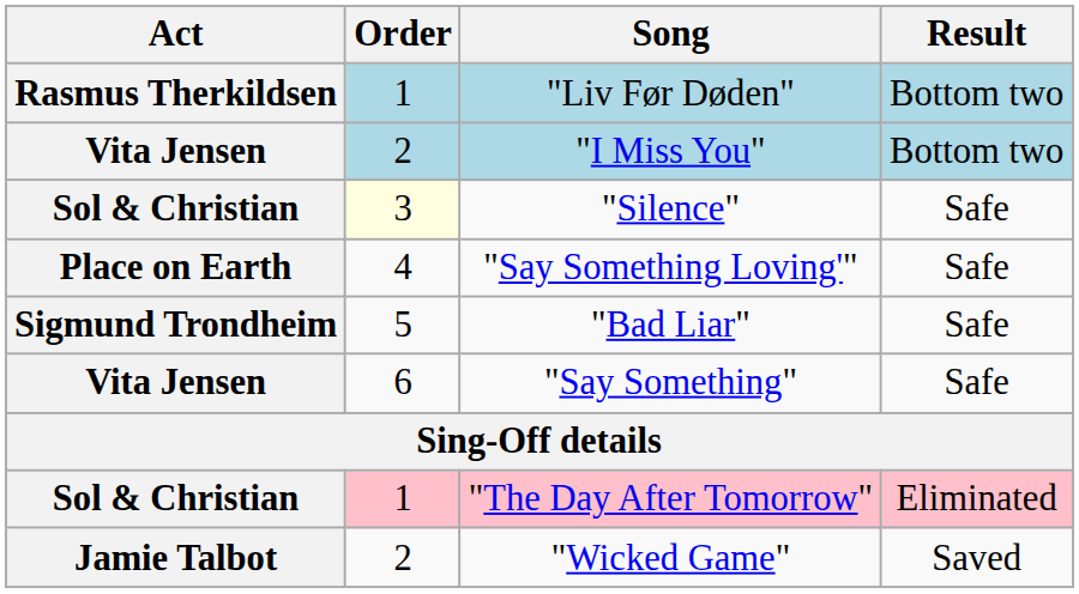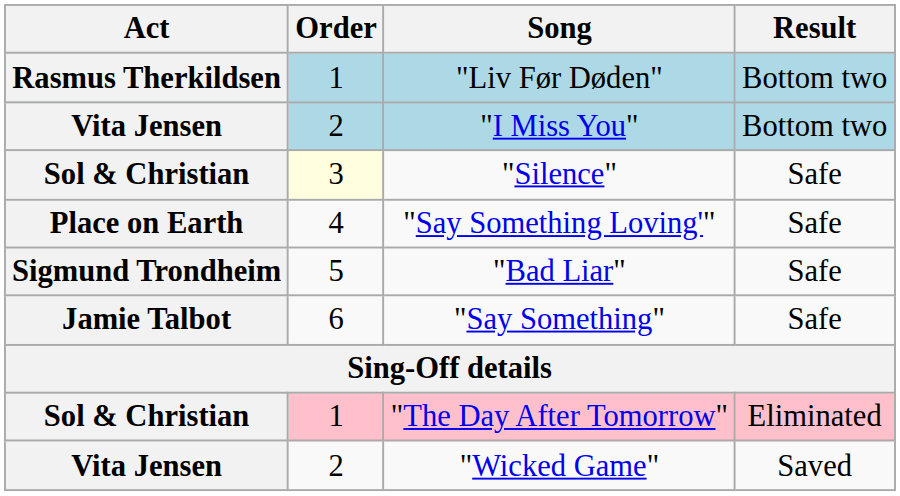"Say Something" | Act: Vita Jensen -> Jamie Talbot
"Wicked Game" | Act: Jamie Talbot -> Vita Jensen
